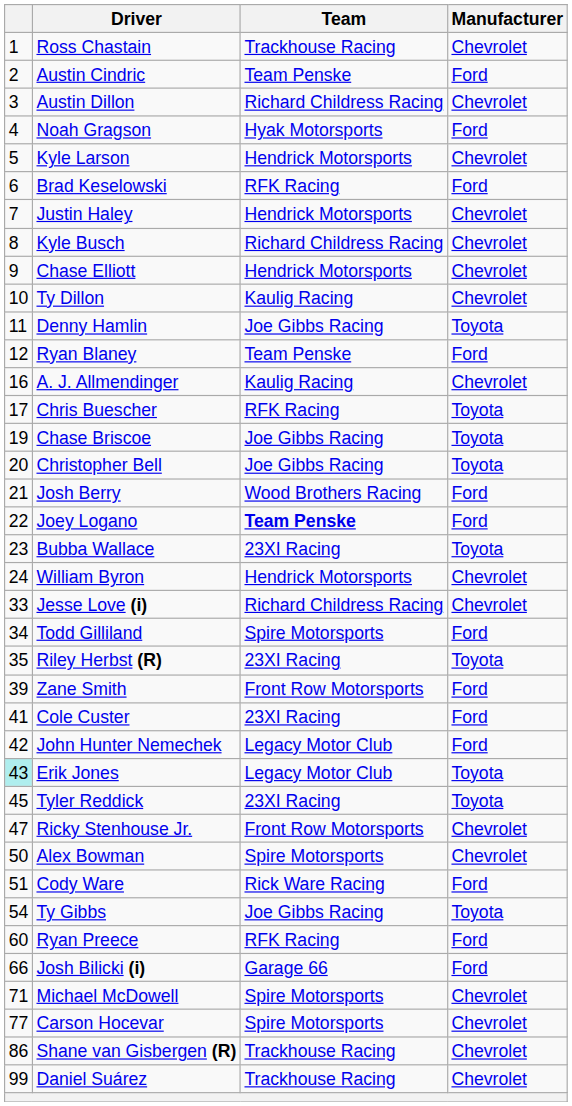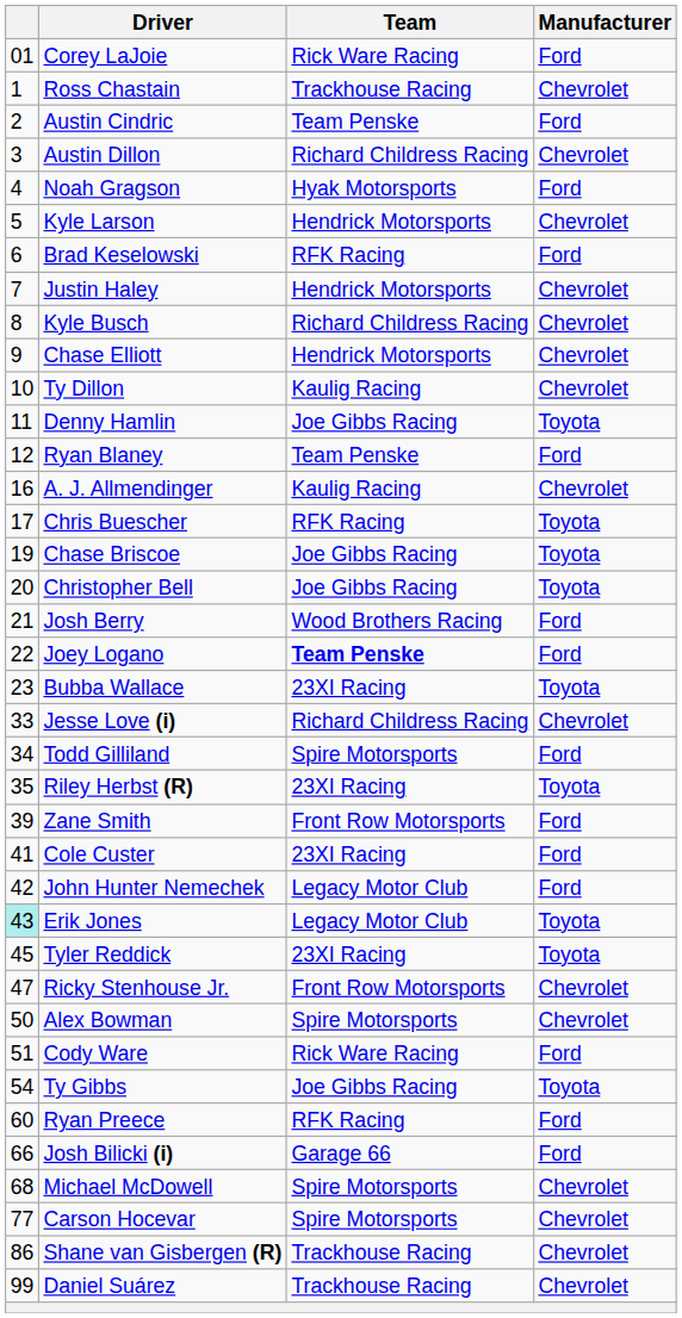+ row: 01 | Corey LaJoie | Rick Ware Racing | Ford
- row: 24 | William Byron | Hendrick Motorsports | Chevrolet
Michael McDowell | column 1: 71 -> 68
